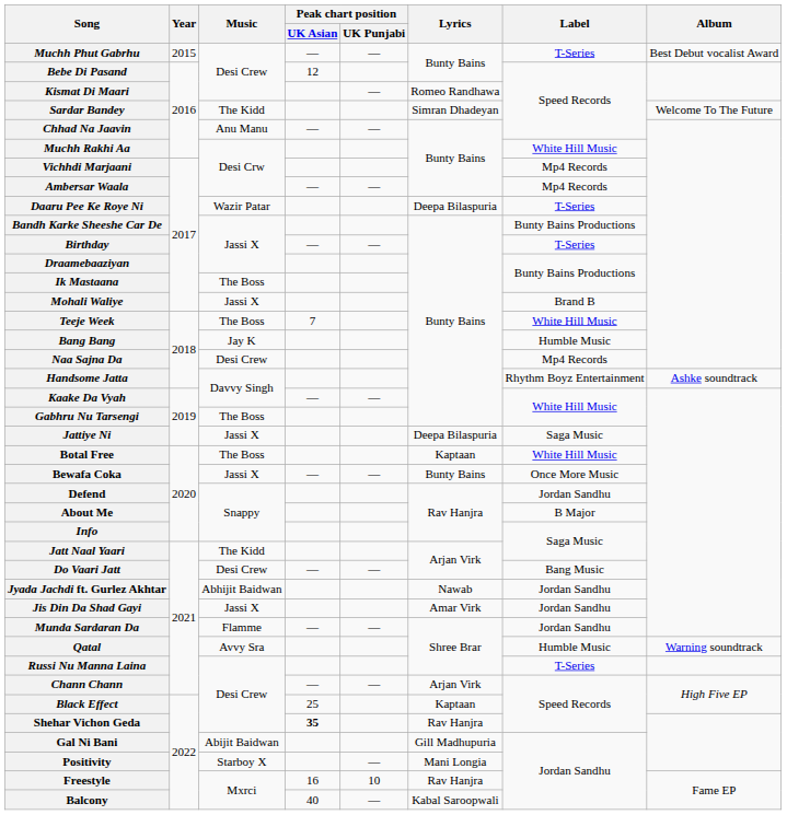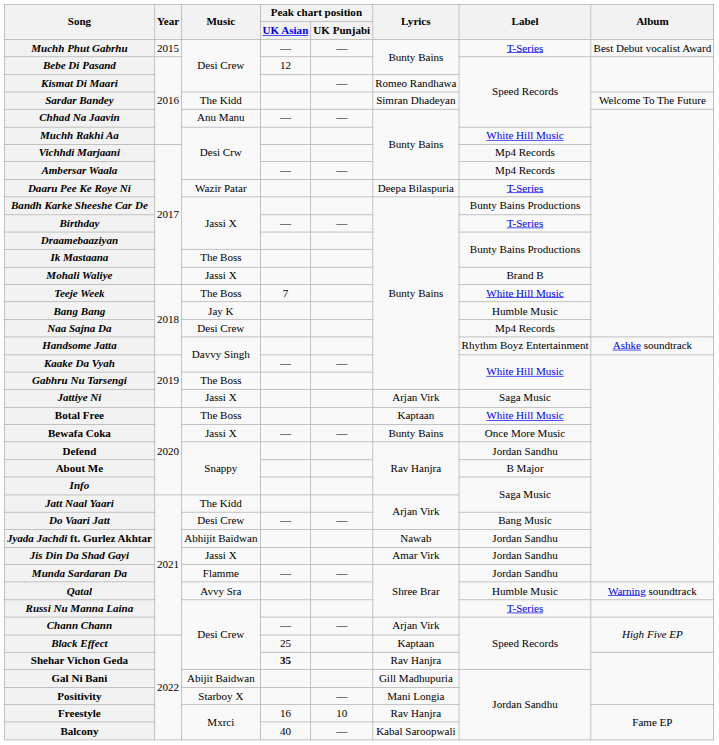Jattiye Ni | Lyrics: Deepa Bilaspuria -> Arjan Virk
